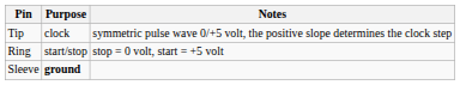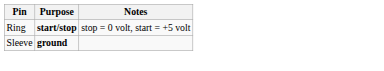- row: Tip | clock | symmetric pulse wave 0/+5 volt, the positive slope determines the clock step
Ring | Purpose: normal -> bold
